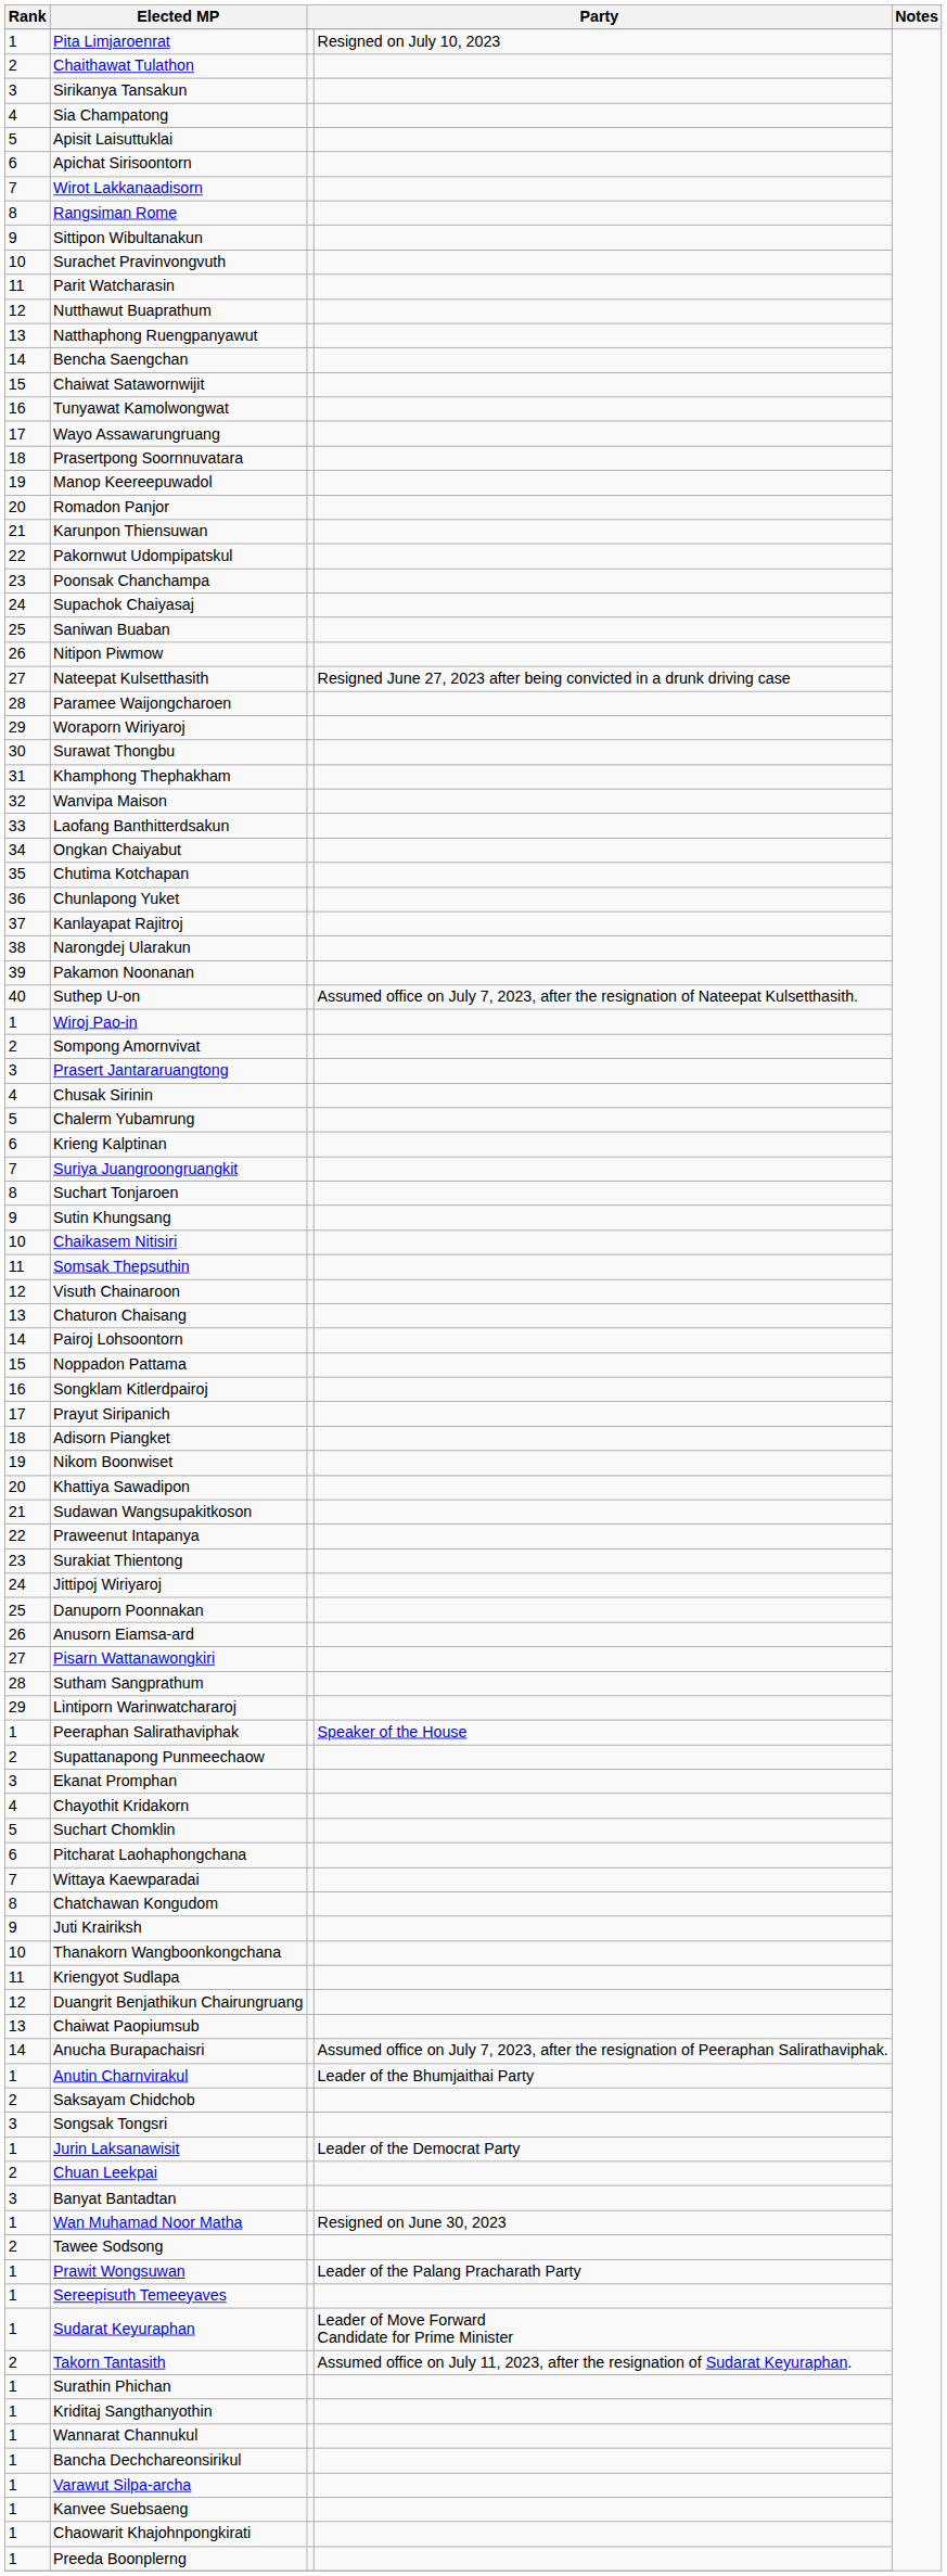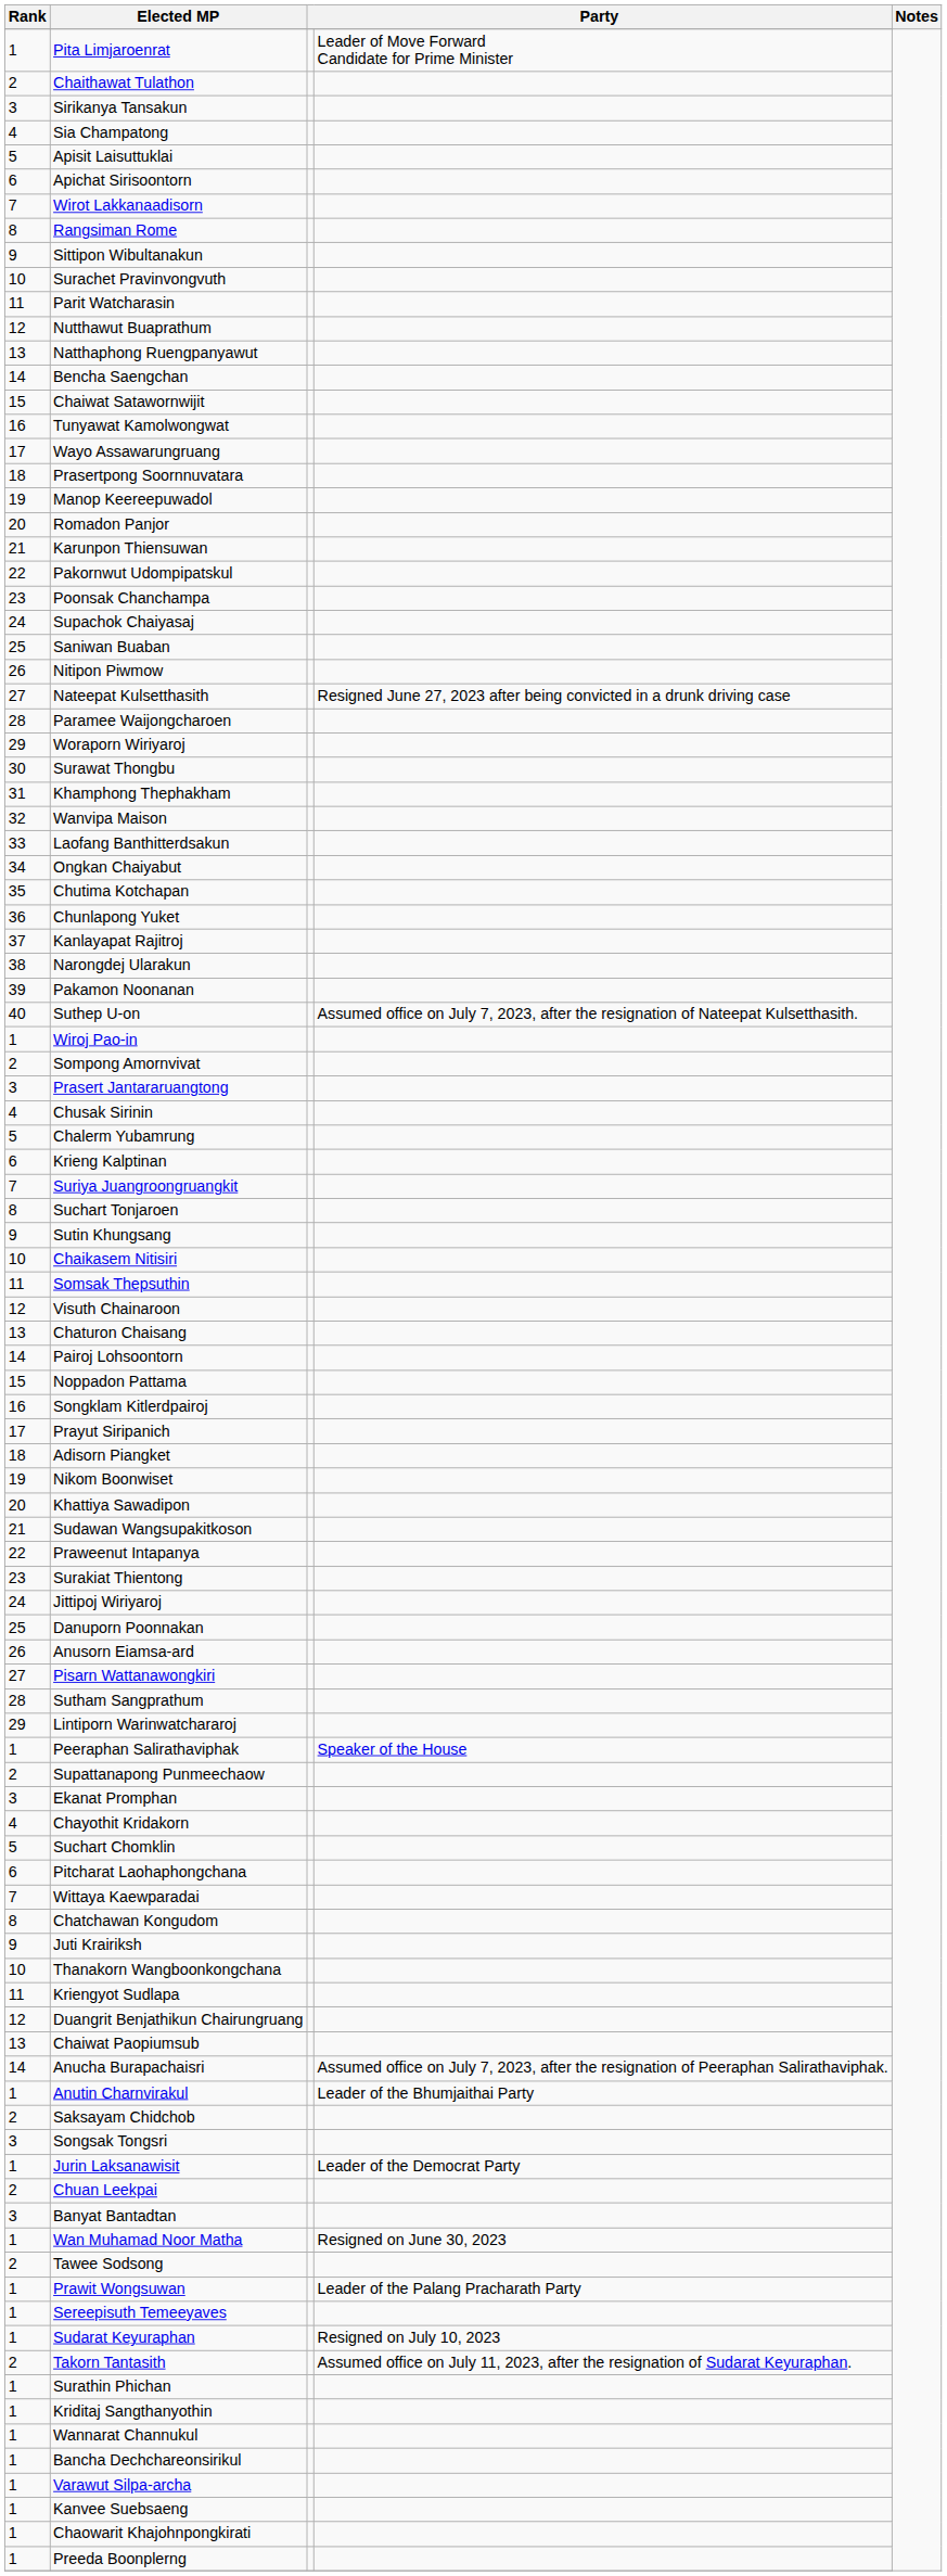Pita Limjaroenrat | column 4: Resigned on July 10, 2023 -> Leader of Move Forward Candidate for Prime Minister
Sudarat Keyuraphan | column 4: Leader of Move Forward Candidate for Prime Minister -> Resigned on July 10, 2023
